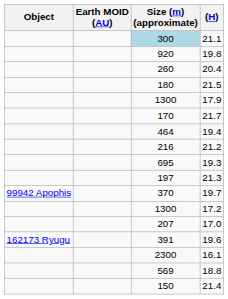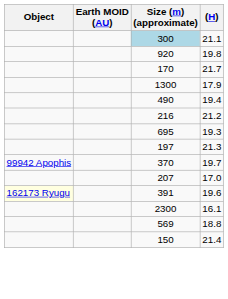- row: 260 | 20.4
- row: 180 | 21.5
rows swapped: 17.9 <-> 21.7
19.4 | Size (m) (approximate): 464 -> 490
- row: 1300 | 17.2
19.6 | Object: no background -> lightyellow background
